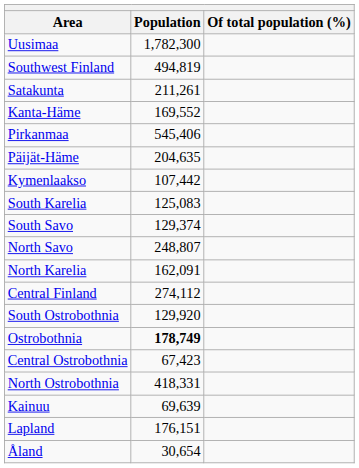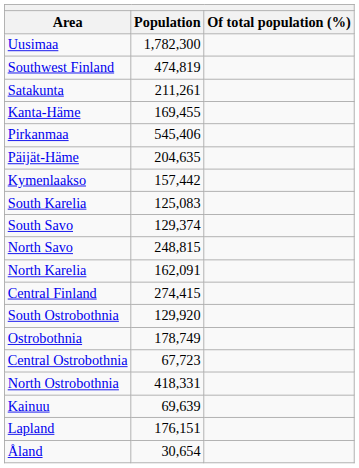Southwest Finland | Population: 494,819 -> 474,819
Kanta-Häme | Population: 169,552 -> 169,455
Kymenlaakso | Population: 107,442 -> 157,442
North Savo | Population: 248,807 -> 248,815
Central Finland | Population: 274,112 -> 274,415
Ostrobothnia | Population: bold -> normal
Central Ostrobothnia | Population: 67,423 -> 67,723
